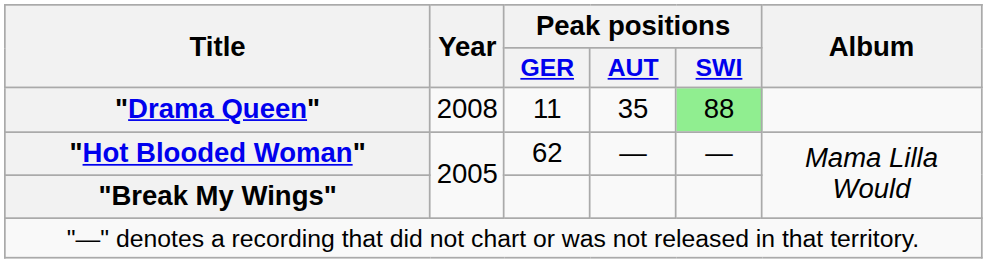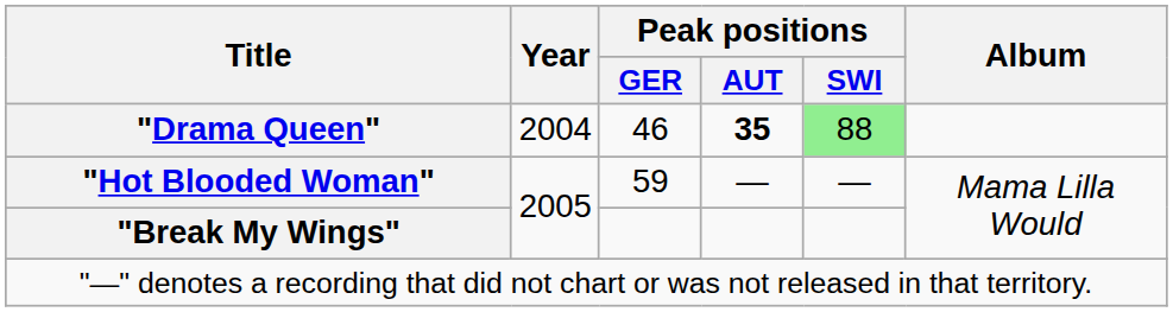"Drama Queen" | Year: 2008 -> 2004
"Drama Queen" | Peak positions / GER: 11 -> 46
"Drama Queen" | Peak positions / AUT: normal -> bold
"Hot Blooded Woman" | Peak positions / GER: 62 -> 59
